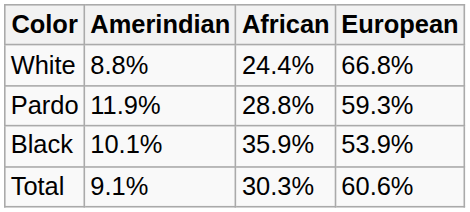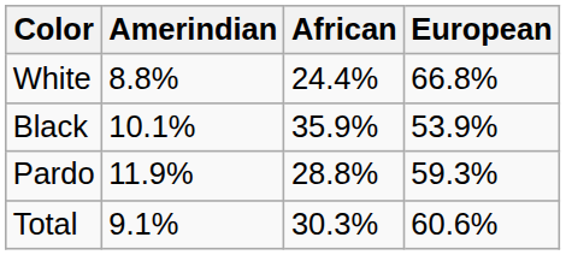rows swapped: Pardo <-> Black
